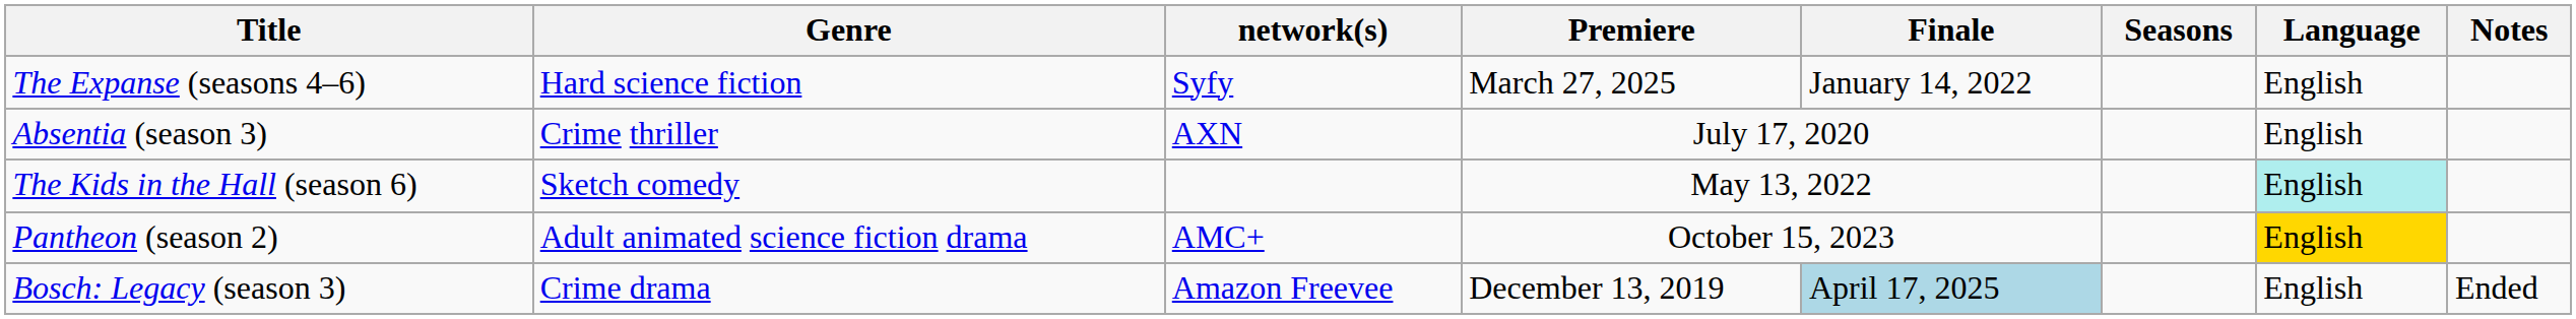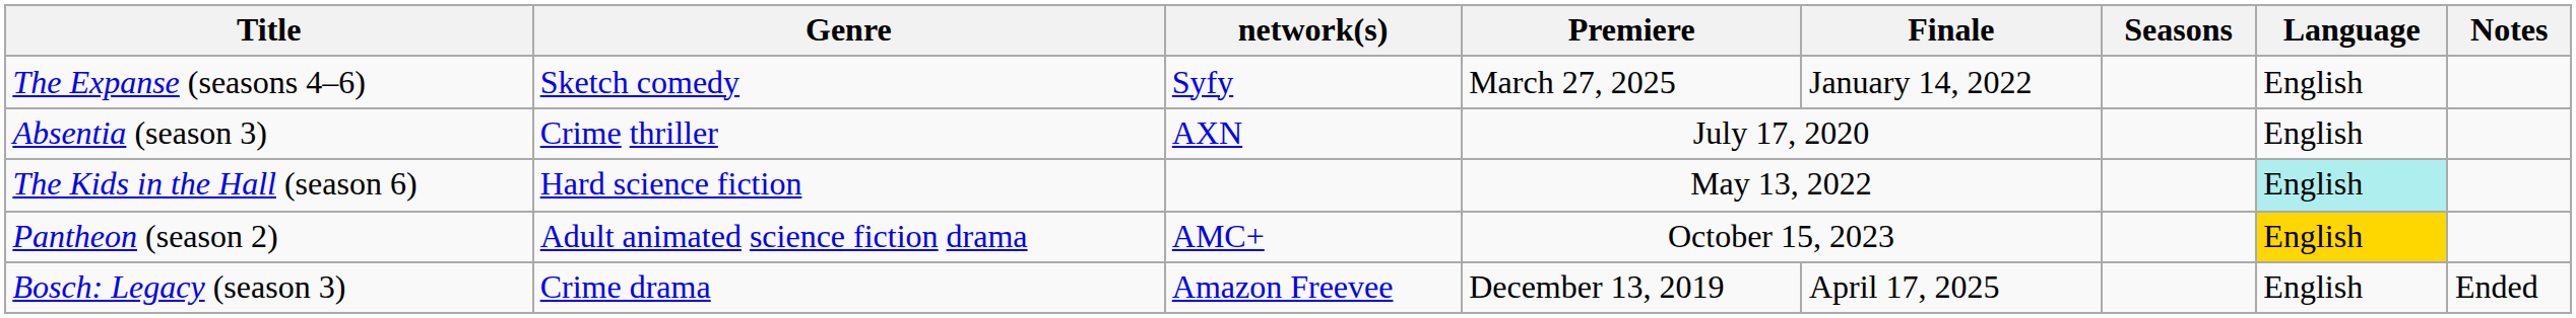The Expanse (seasons 4–6) | Genre: Hard science fiction -> Sketch comedy
The Kids in the Hall (season 6) | Genre: Sketch comedy -> Hard science fiction
Bosch: Legacy (season 3) | Finale: lightblue background -> no background
